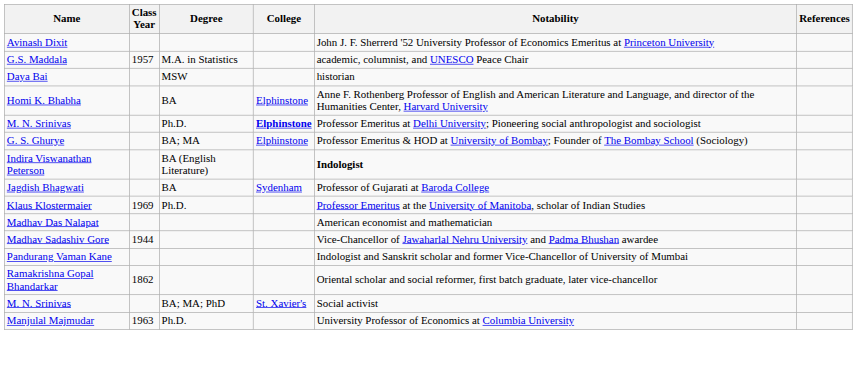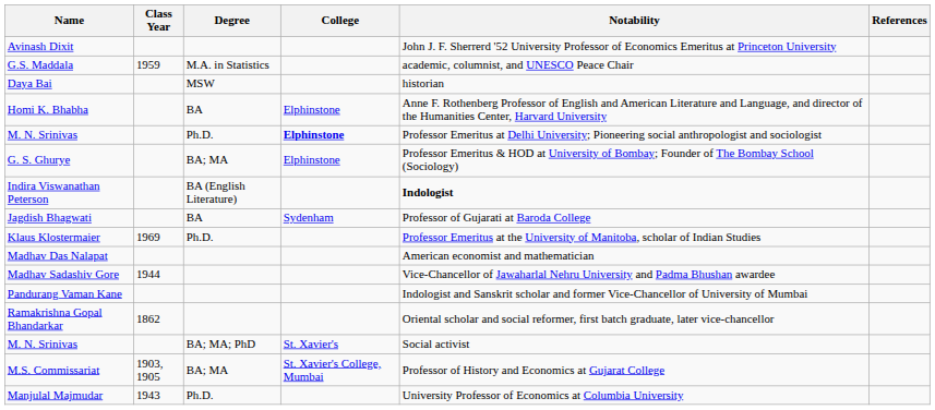G.S. Maddala | Class Year: 1957 -> 1959
+ row: M.S. Commissariat | 1903, 1905 | BA; MA | St. Xavier's College, Mumbai | Professor of History and Economics at Gujarat College
Manjulal Majmudar | Class Year: 1963 -> 1943
